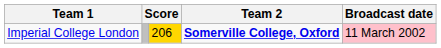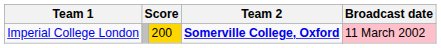Imperial College London | column 3: 206 -> 200
